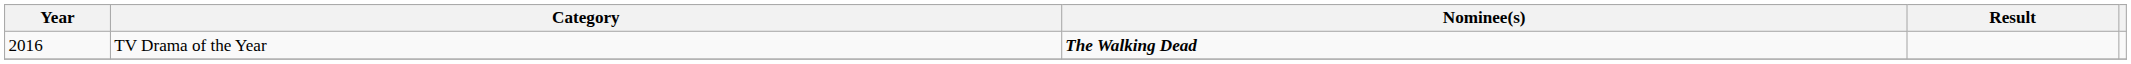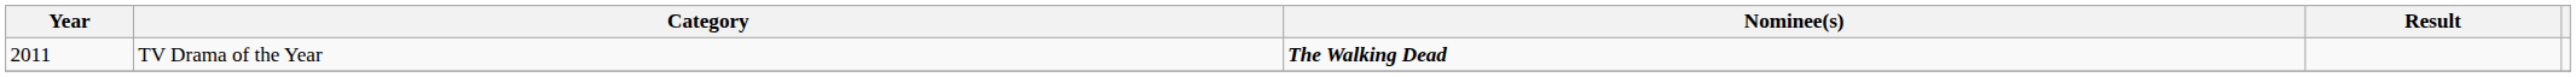TV Drama of the Year | Year: 2016 -> 2011
